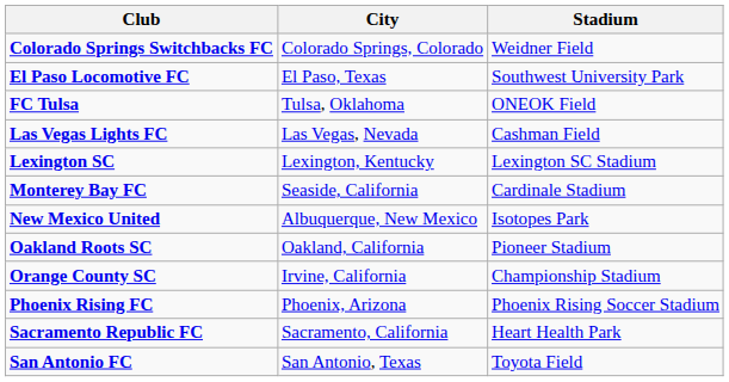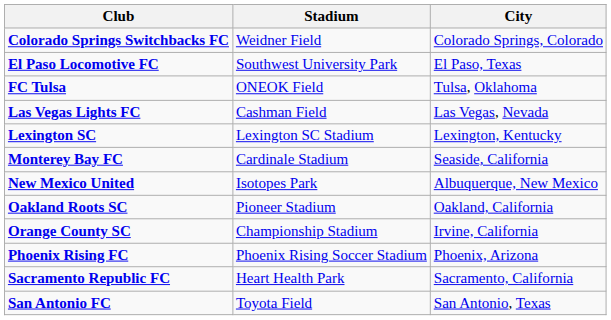columns swapped: City <-> Stadium
